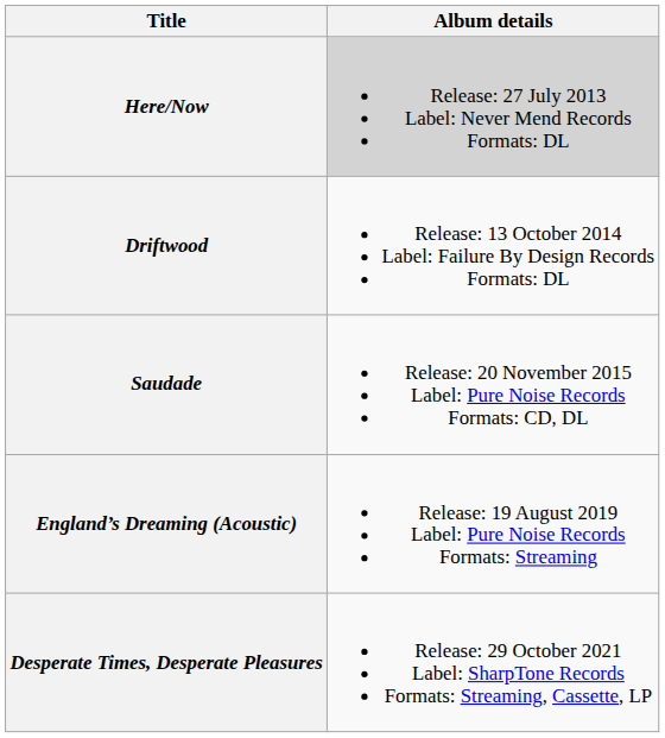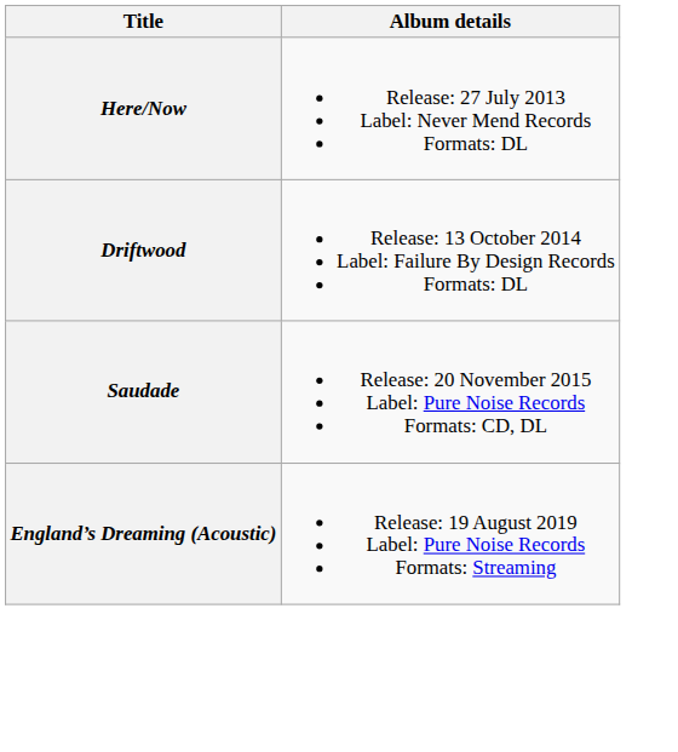Here/Now | Album details: lightgrey background -> no background
- row: Desperate Times, Desperate Pleasures | Release: 29 October 2021 Label: SharpTone Records Formats: Streaming, Cassette, LP
